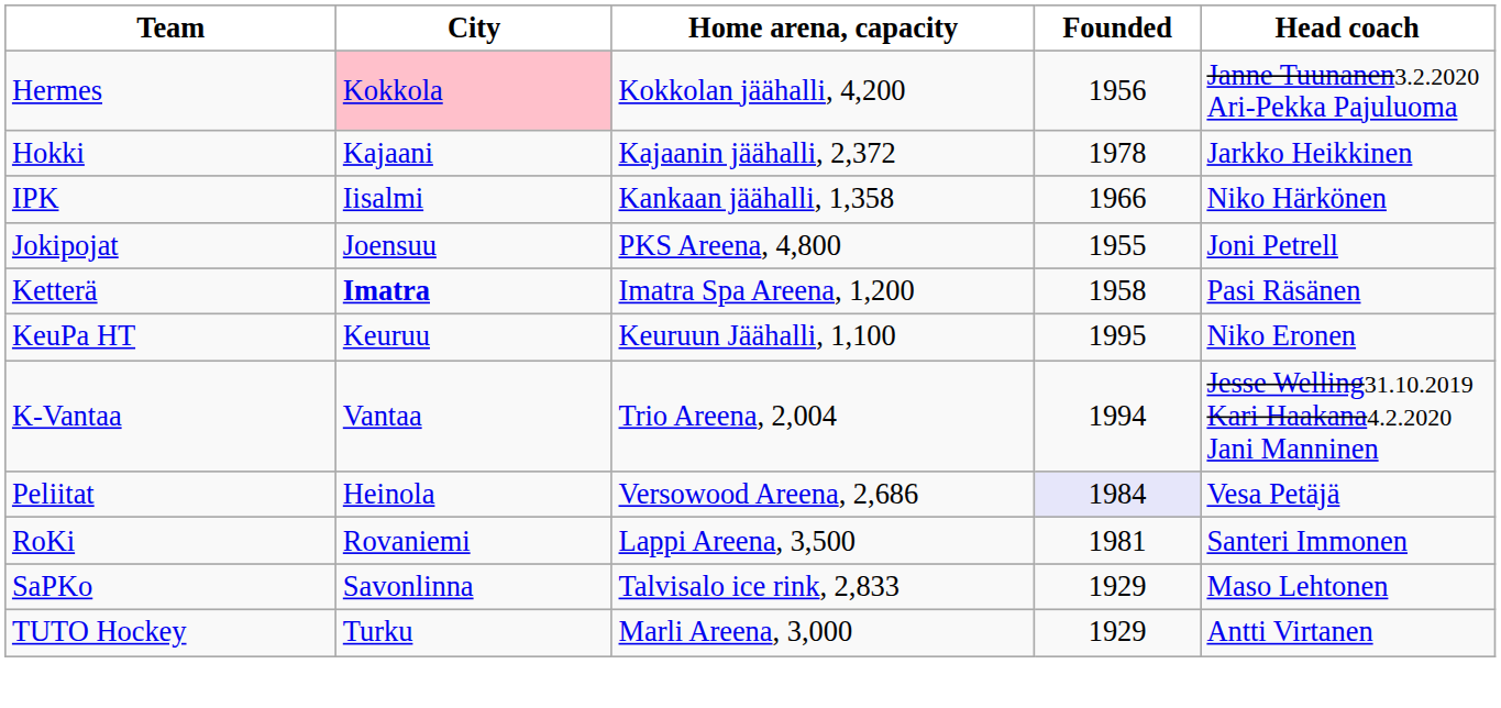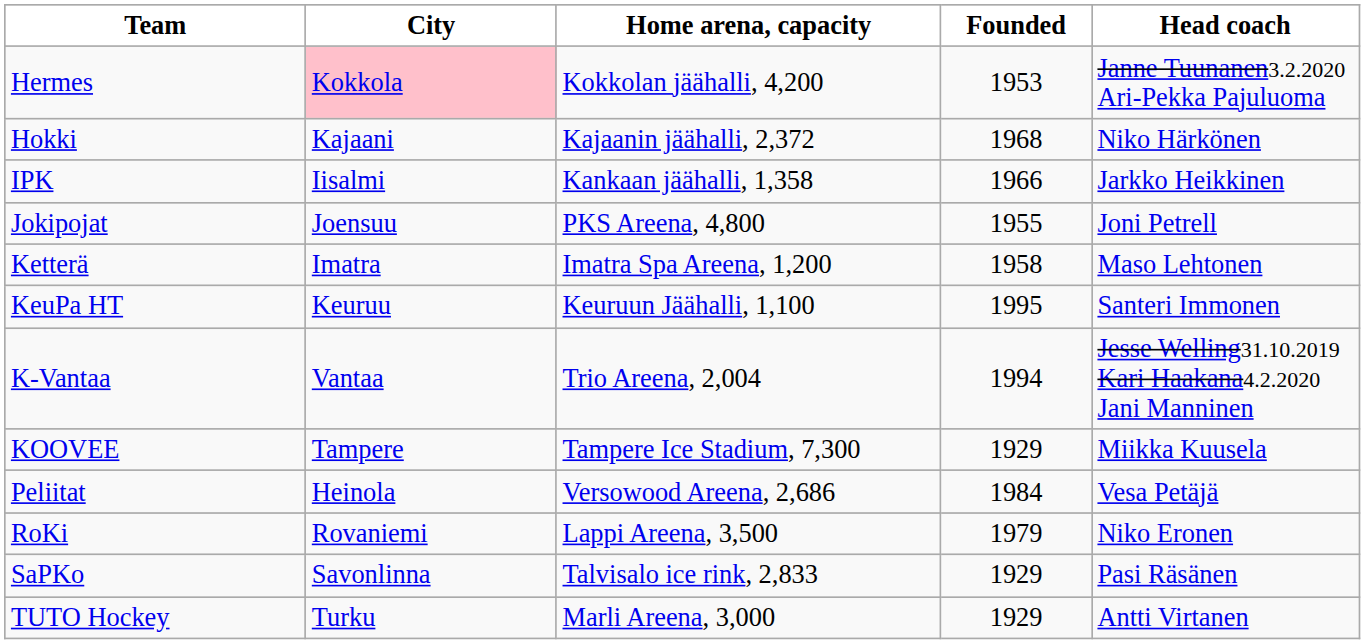Hermes | Founded: 1956 -> 1953
Hokki | Founded: 1978 -> 1968
Hokki | Head coach: Jarkko Heikkinen -> Niko Härkönen
IPK | Head coach: Niko Härkönen -> Jarkko Heikkinen
Ketterä | City: bold -> normal
Ketterä | Head coach: Pasi Räsänen -> Maso Lehtonen
KeuPa HT | Head coach: Niko Eronen -> Santeri Immonen
+ row: KOOVEE | Tampere | Tampere Ice Stadium, 7,300 | 1929 | Miikka Kuusela
Peliitat | Founded: lavender background -> no background
RoKi | Founded: 1981 -> 1979
RoKi | Head coach: Santeri Immonen -> Niko Eronen
SaPKo | Head coach: Maso Lehtonen -> Pasi Räsänen
